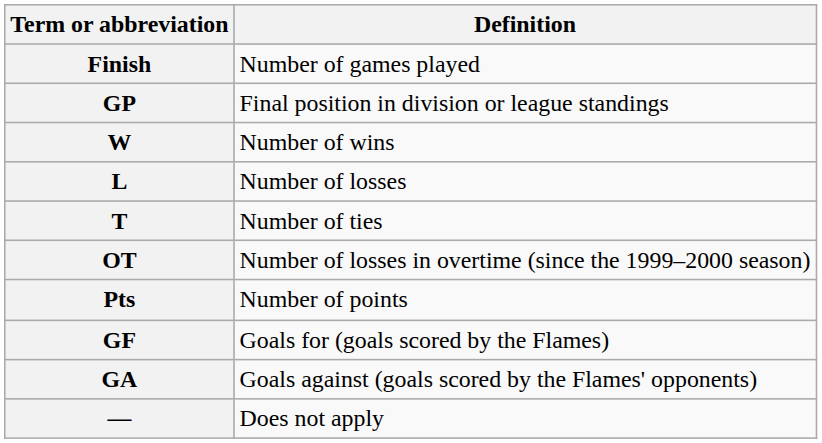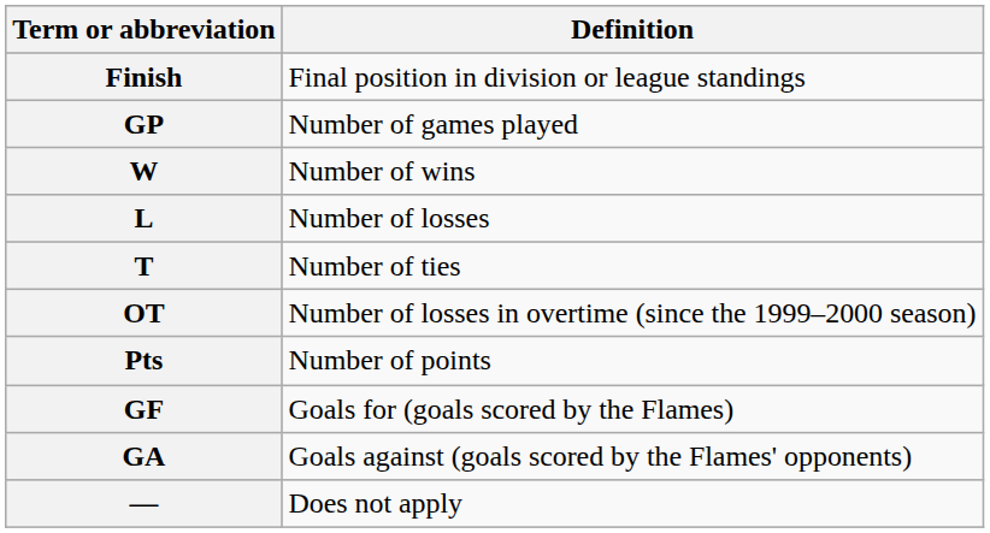Finish | Definition: Number of games played -> Final position in division or league standings
GP | Definition: Final position in division or league standings -> Number of games played
